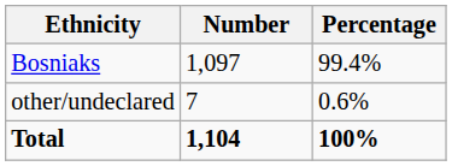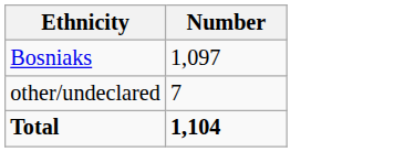- column: Percentage | 99.4% | 0.6% | 100%
